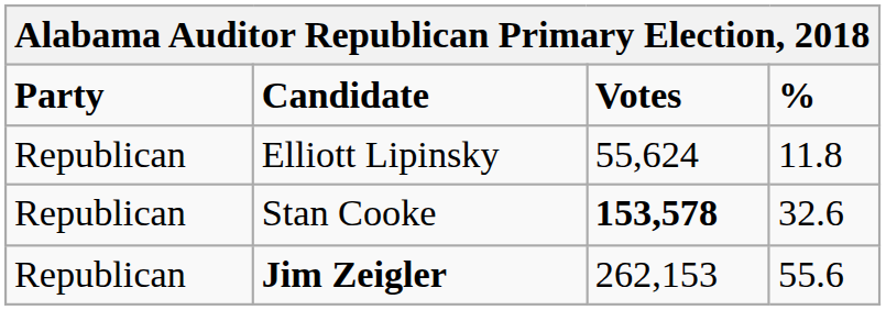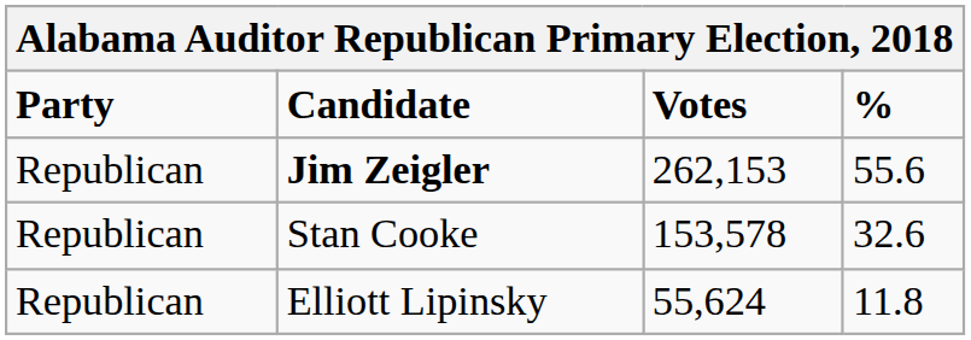rows swapped: Jim Zeigler <-> Elliott Lipinsky
Stan Cooke | Votes: bold -> normal
